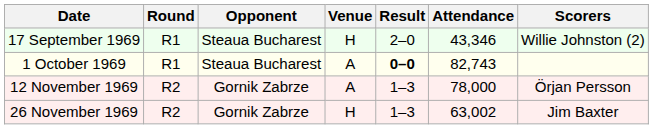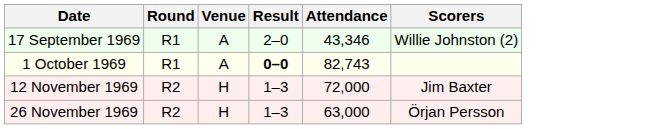- column: Opponent | Steaua Bucharest | Steaua Bucharest | Gornik Zabrze | Gornik Zabrze
17 September 1969 | Venue: H -> A
12 November 1969 | Venue: A -> H
12 November 1969 | Attendance: 78,000 -> 72,000
12 November 1969 | Scorers: Örjan Persson -> Jim Baxter
26 November 1969 | Attendance: 63,002 -> 63,000
26 November 1969 | Scorers: Jim Baxter -> Örjan Persson
